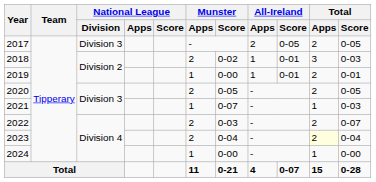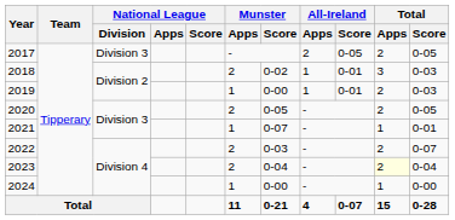2019 | Total / Score: 0-01 -> 0-03
2021 | Total / Score: 0-03 -> 0-01
